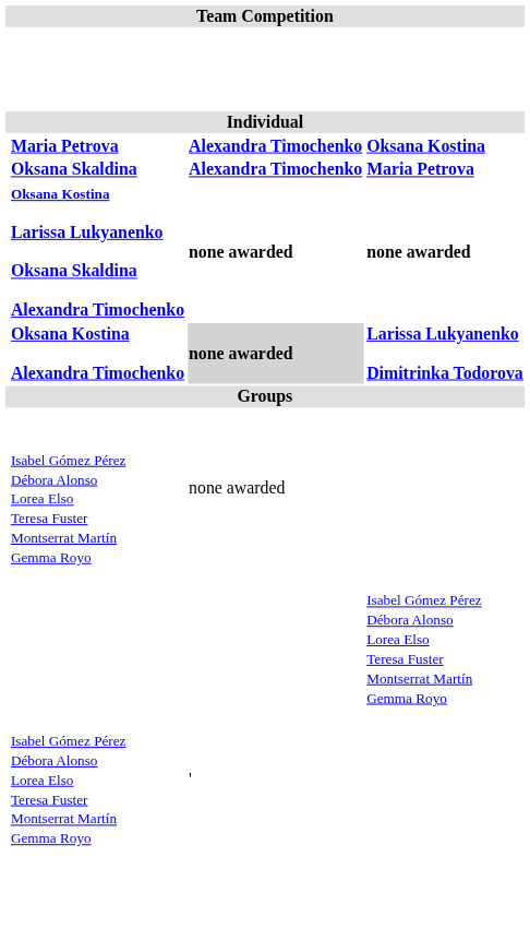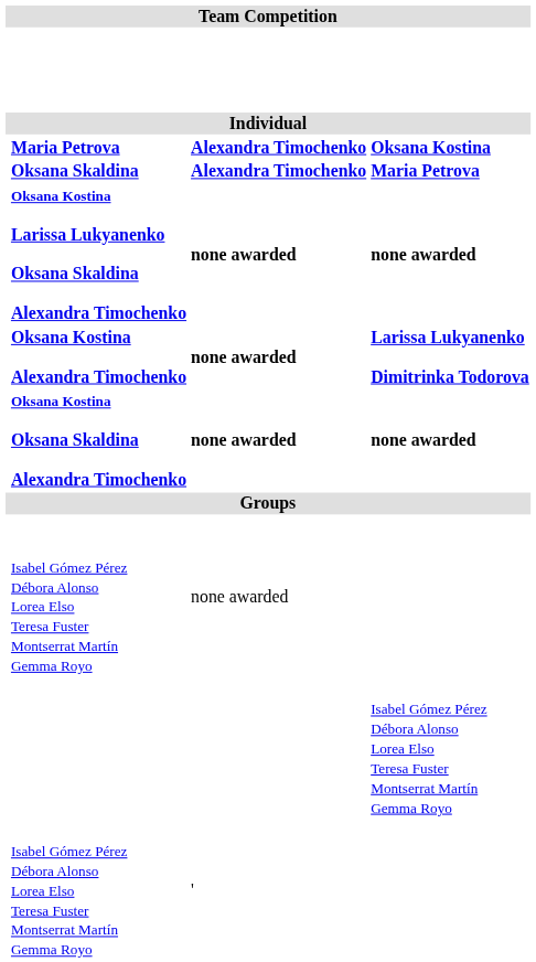Oksana Kostina Alexandra Timochenko | column 3: lightgrey background -> no background
+ row: Oksana Kostina Oksana Skaldina Alexandra Timochenko | none awarded | none awarded
